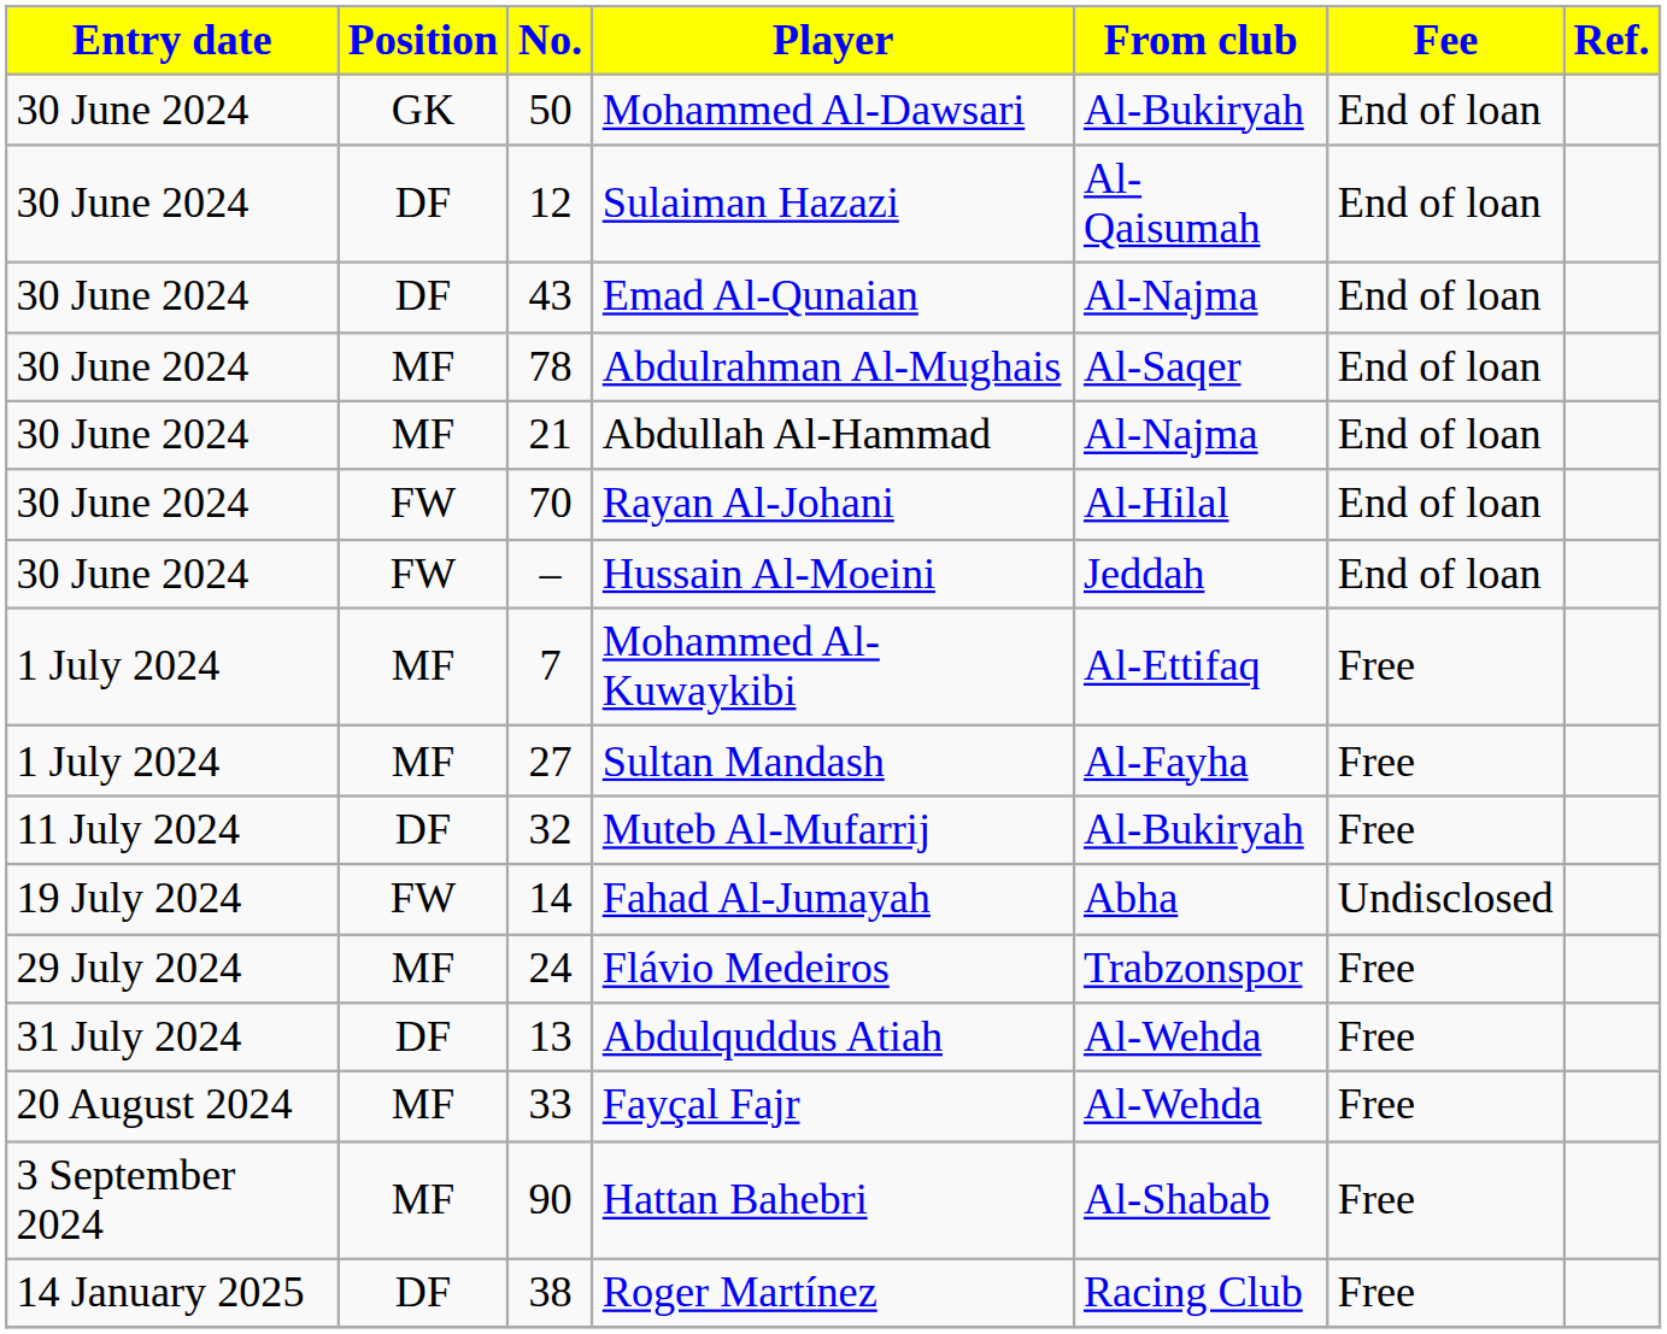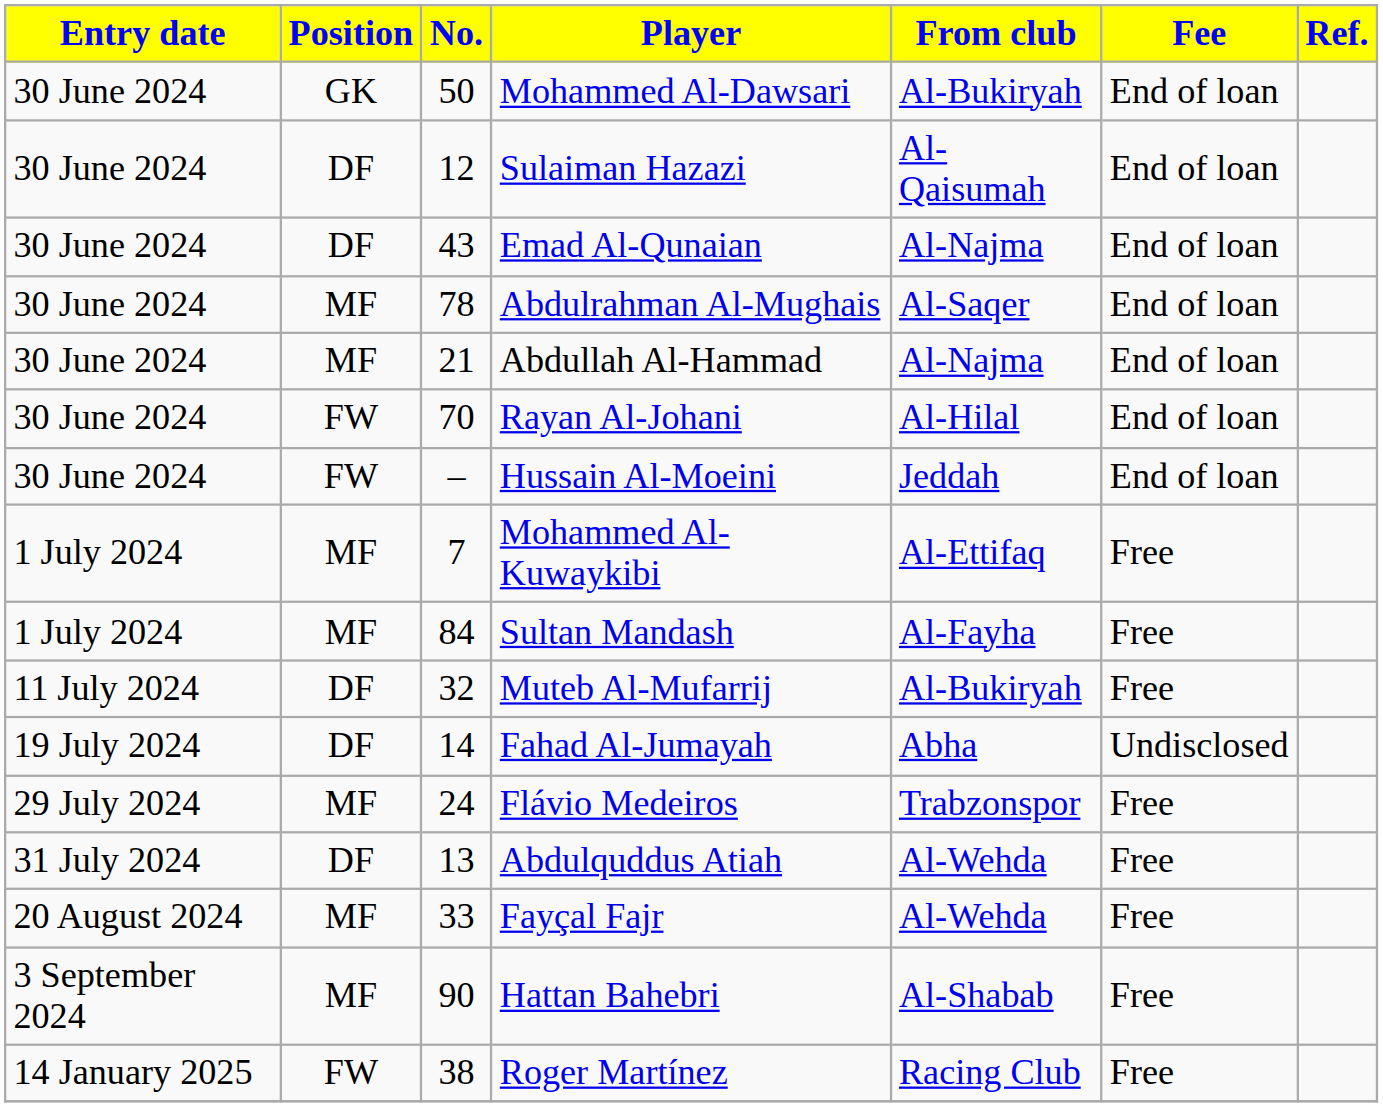Sultan Mandash | No.: 27 -> 84
Fahad Al-Jumayah | Position: FW -> DF
Roger Martínez | Position: DF -> FW
